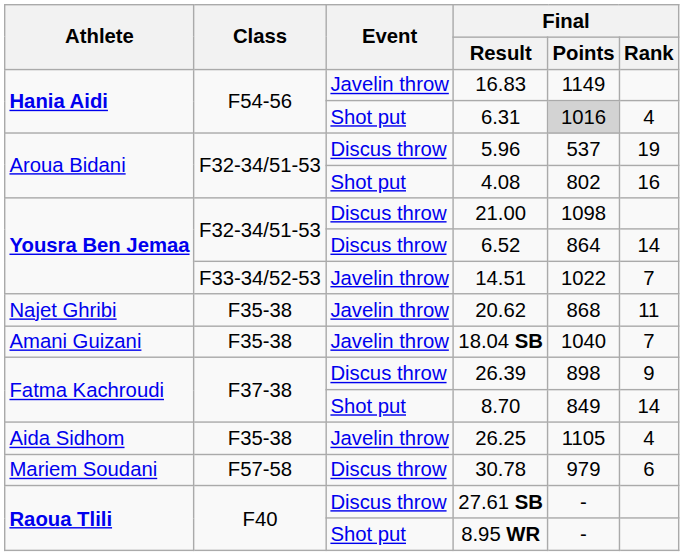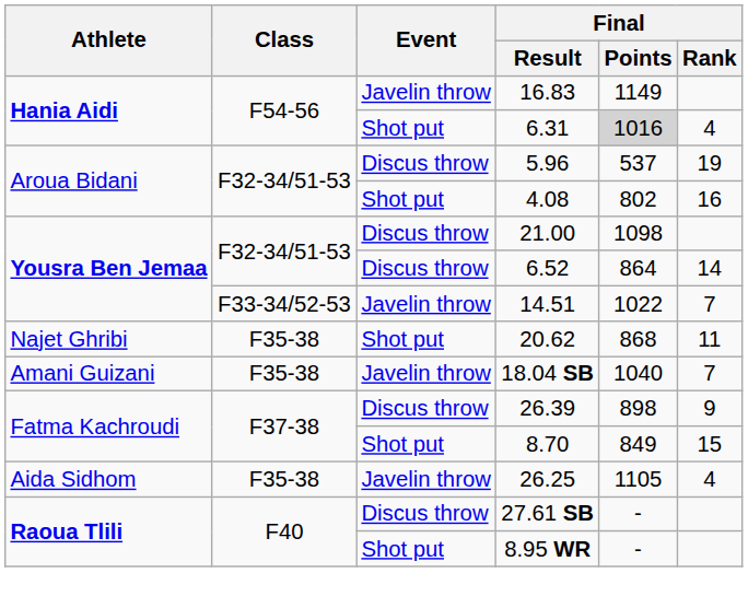20.62 | Event: Javelin throw -> Shot put
8.70 | Final / Rank: 14 -> 15
- row: Mariem Soudani | F57-58 | Discus throw | 30.78 | 979 | 6
